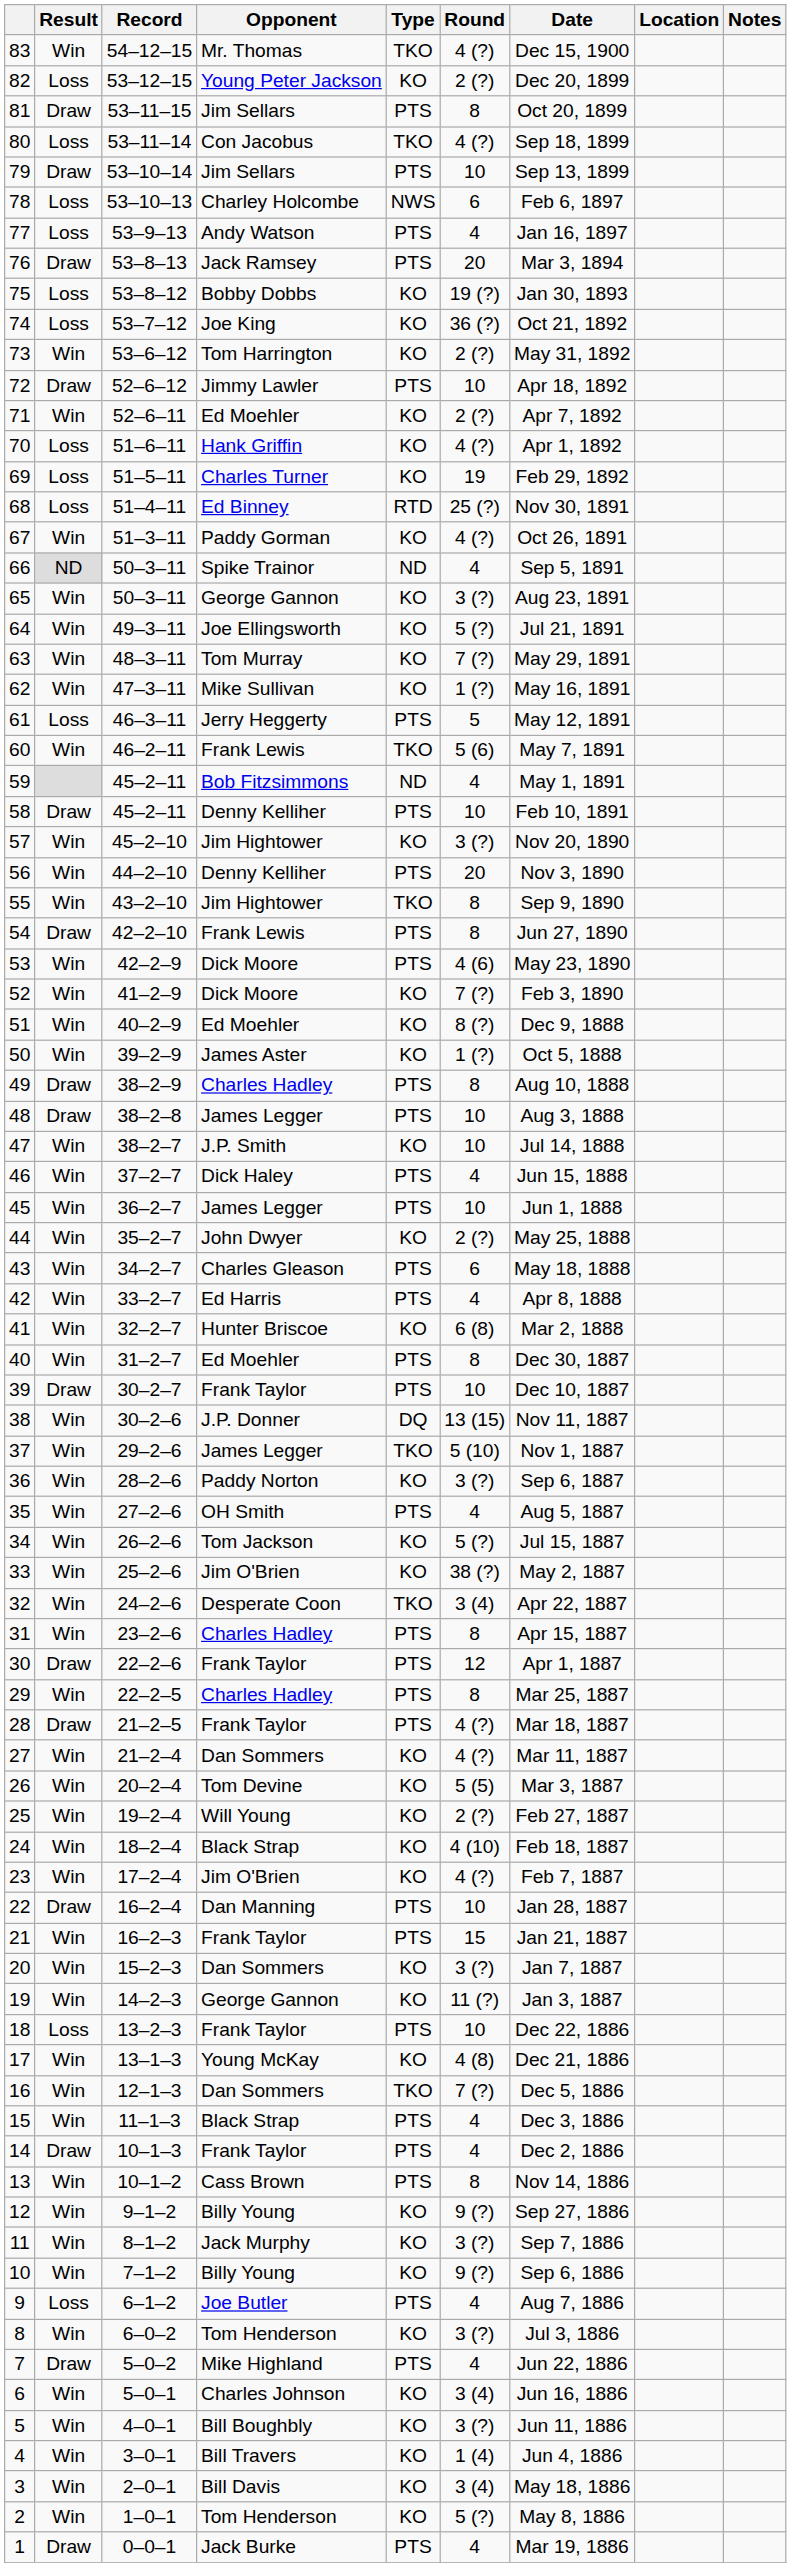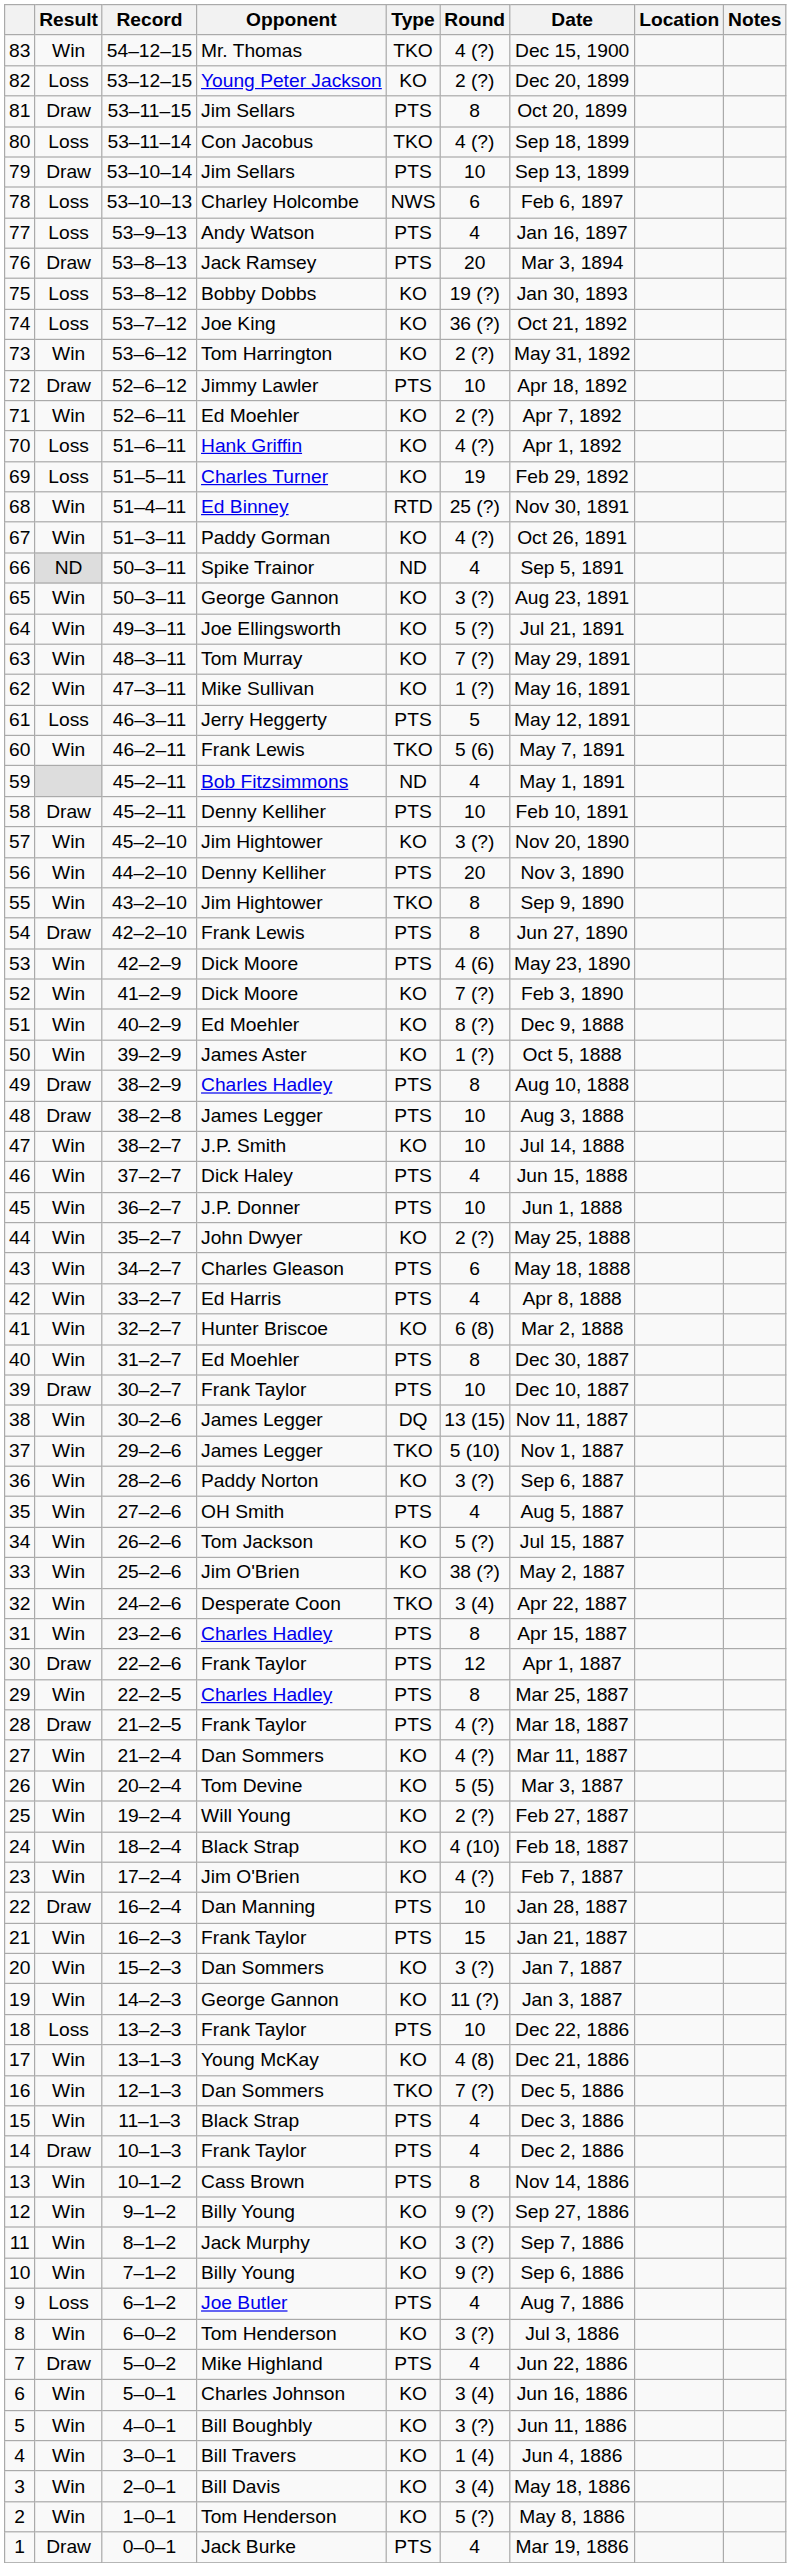68 | Result: Loss -> Win
45 | Opponent: James Legger -> J.P. Donner
38 | Opponent: J.P. Donner -> James Legger
